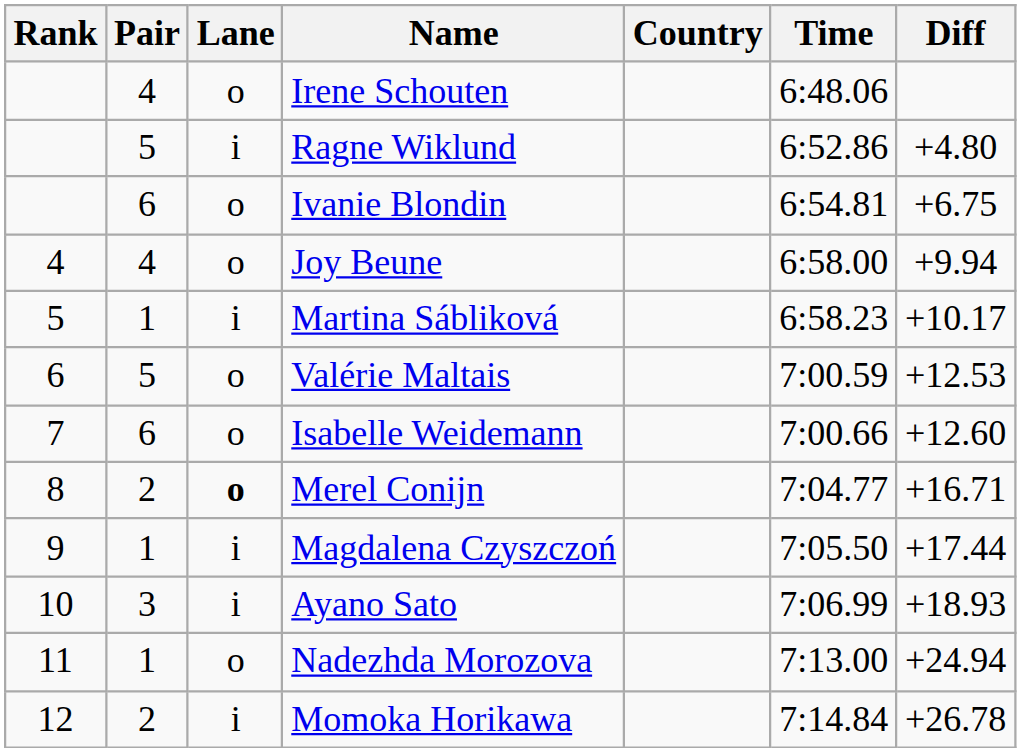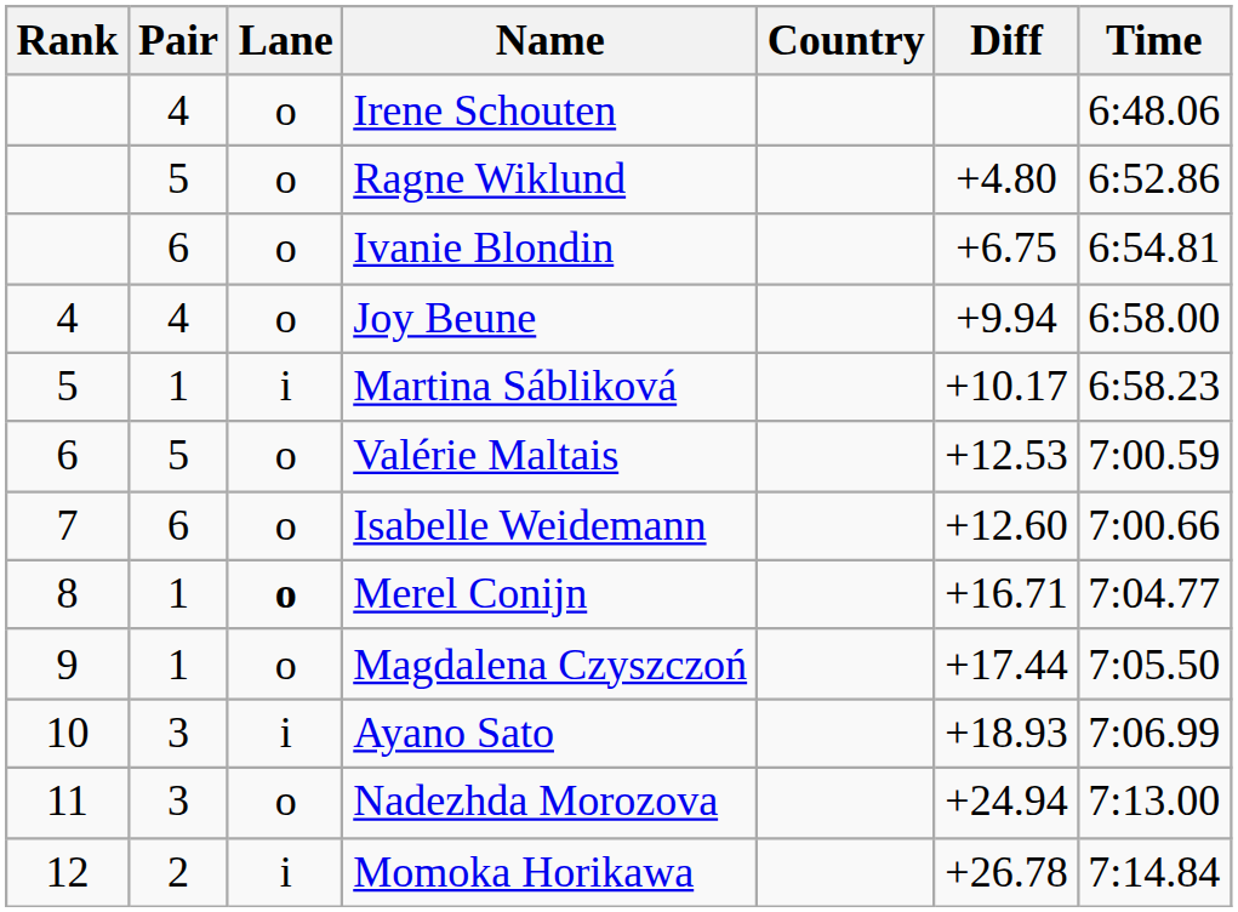columns swapped: Time <-> Diff
Ragne Wiklund | Lane: i -> o
Merel Conijn | Pair: 2 -> 1
Magdalena Czyszczoń | Lane: i -> o
Nadezhda Morozova | Pair: 1 -> 3
